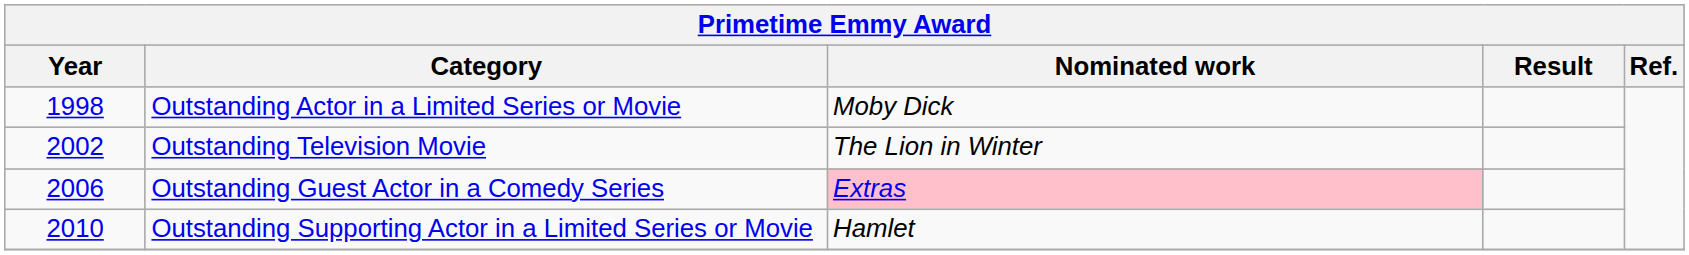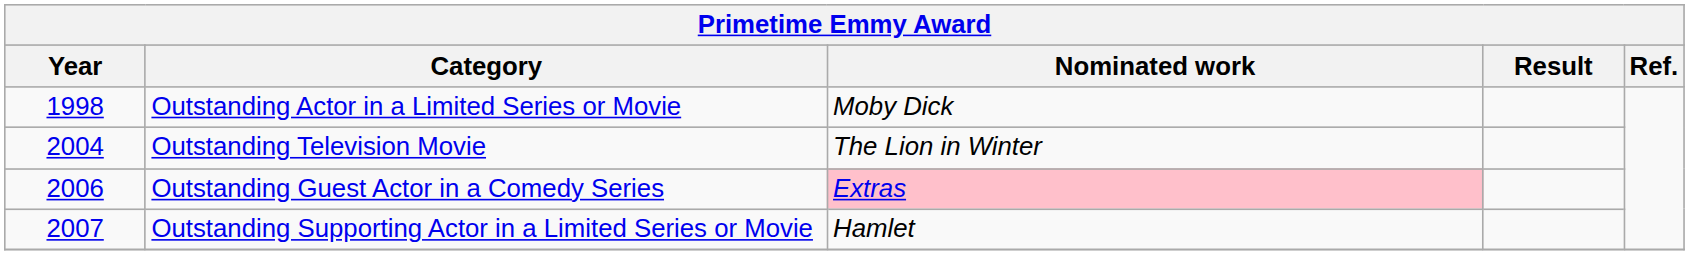Outstanding Television Movie | Year: 2002 -> 2004
Outstanding Supporting Actor in a Limited Series or Movie | Year: 2010 -> 2007
